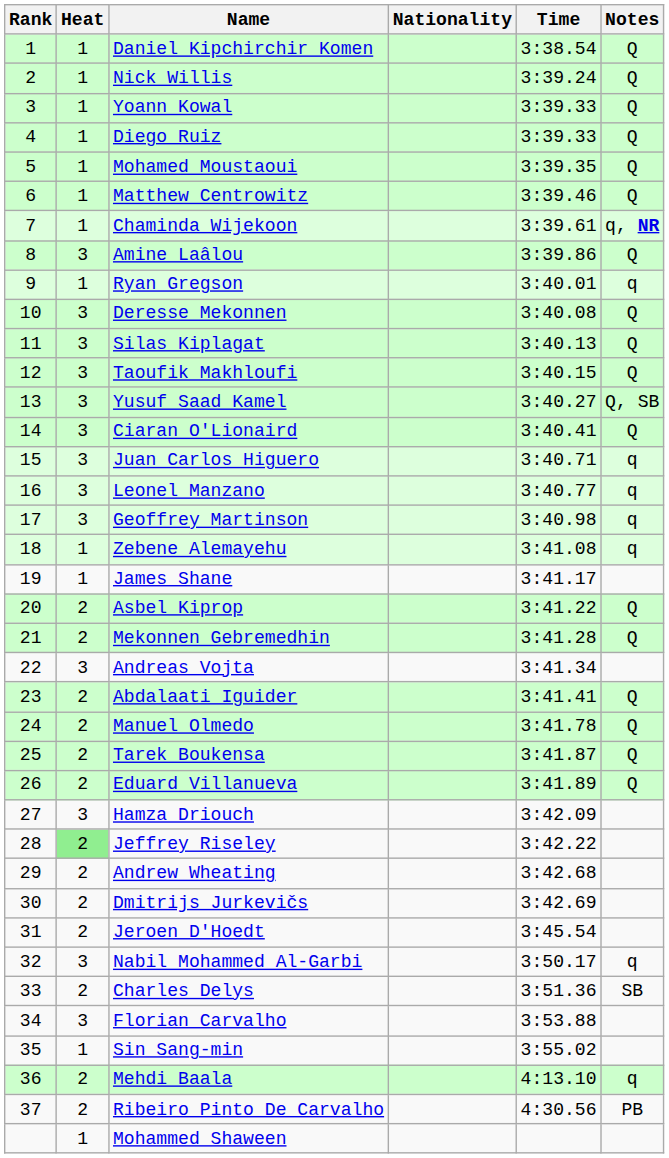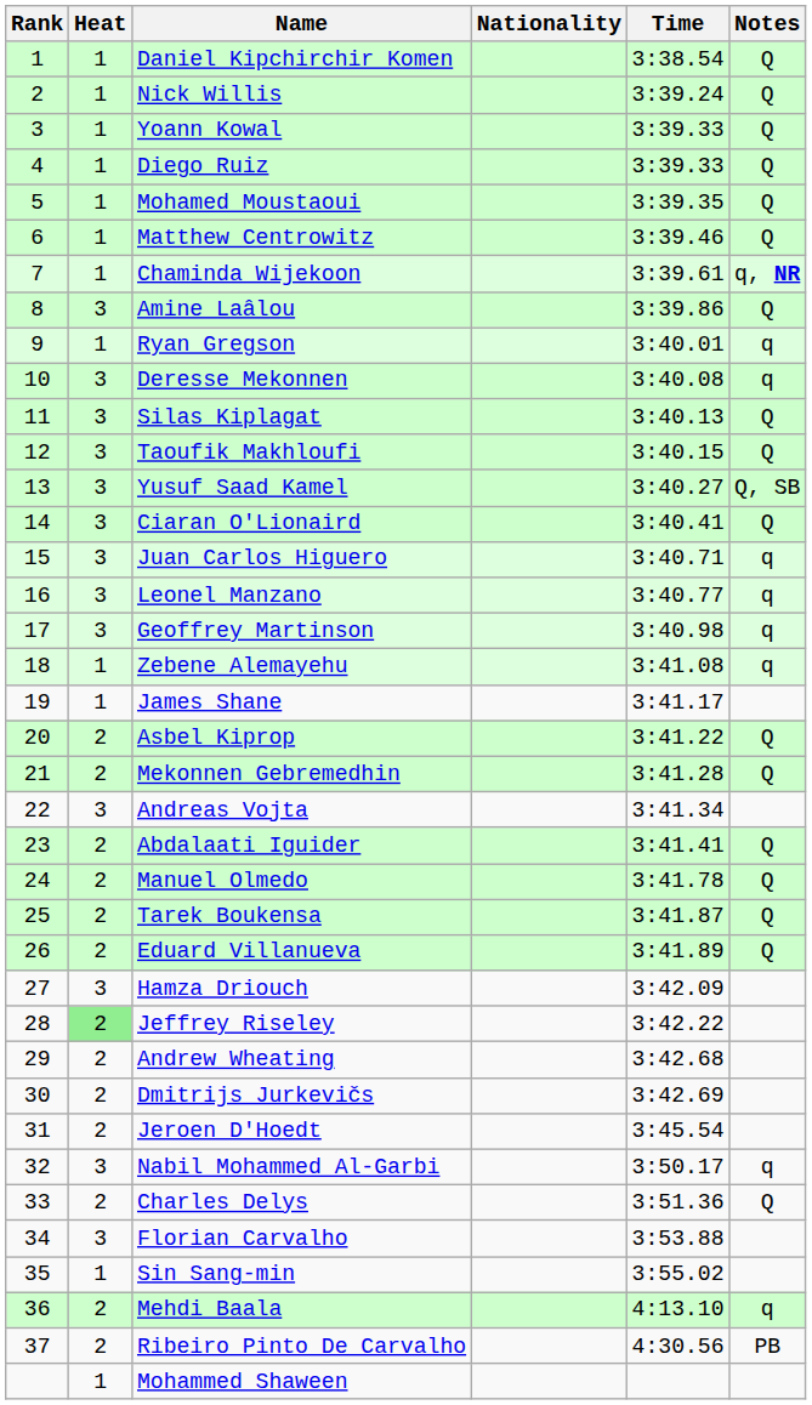Deresse Mekonnen | Notes: Q -> q
Charles Delys | Notes: SB -> Q
